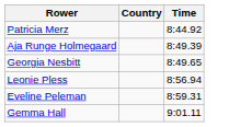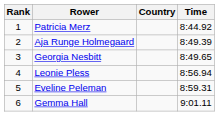+ column: Rank | 1 | 2 | 3 | 4 | 5 | 6
